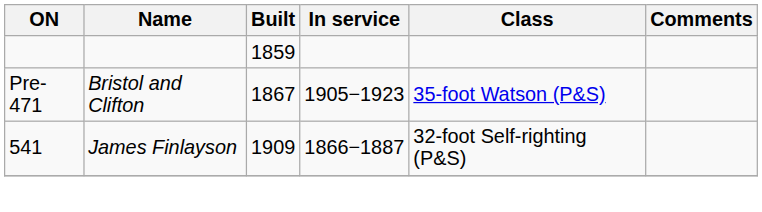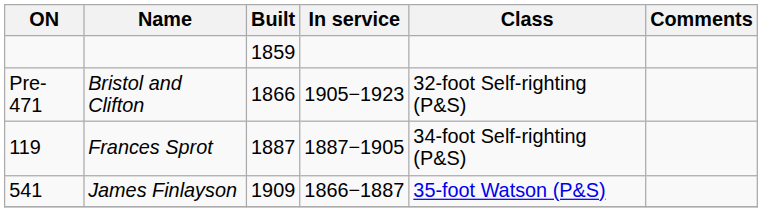Bristol and Clifton | Built: 1867 -> 1866
Bristol and Clifton | Class: 35-foot Watson (P&S) -> 32-foot Self-righting (P&S)
+ row: 119 | Frances Sprot | 1887 | 1887−1905 | 34-foot Self-righting (P&S)
James Finlayson | Class: 32-foot Self-righting (P&S) -> 35-foot Watson (P&S)
